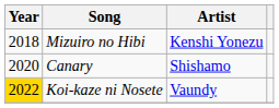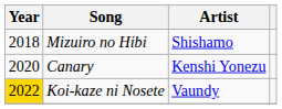Mizuiro no Hibi | Artist: Kenshi Yonezu -> Shishamo
Canary | Artist: Shishamo -> Kenshi Yonezu
